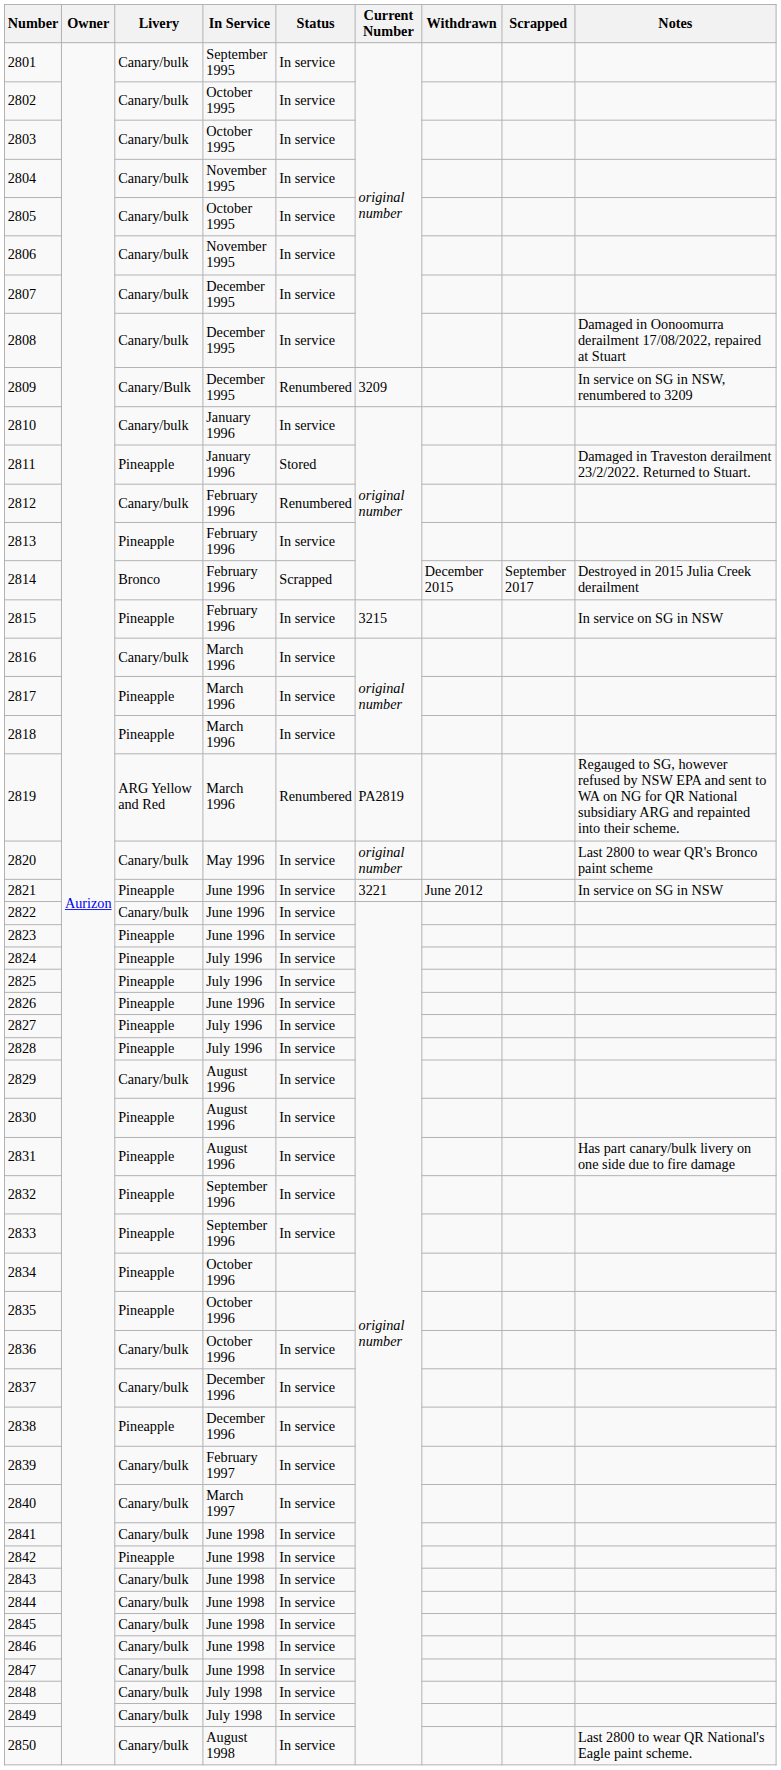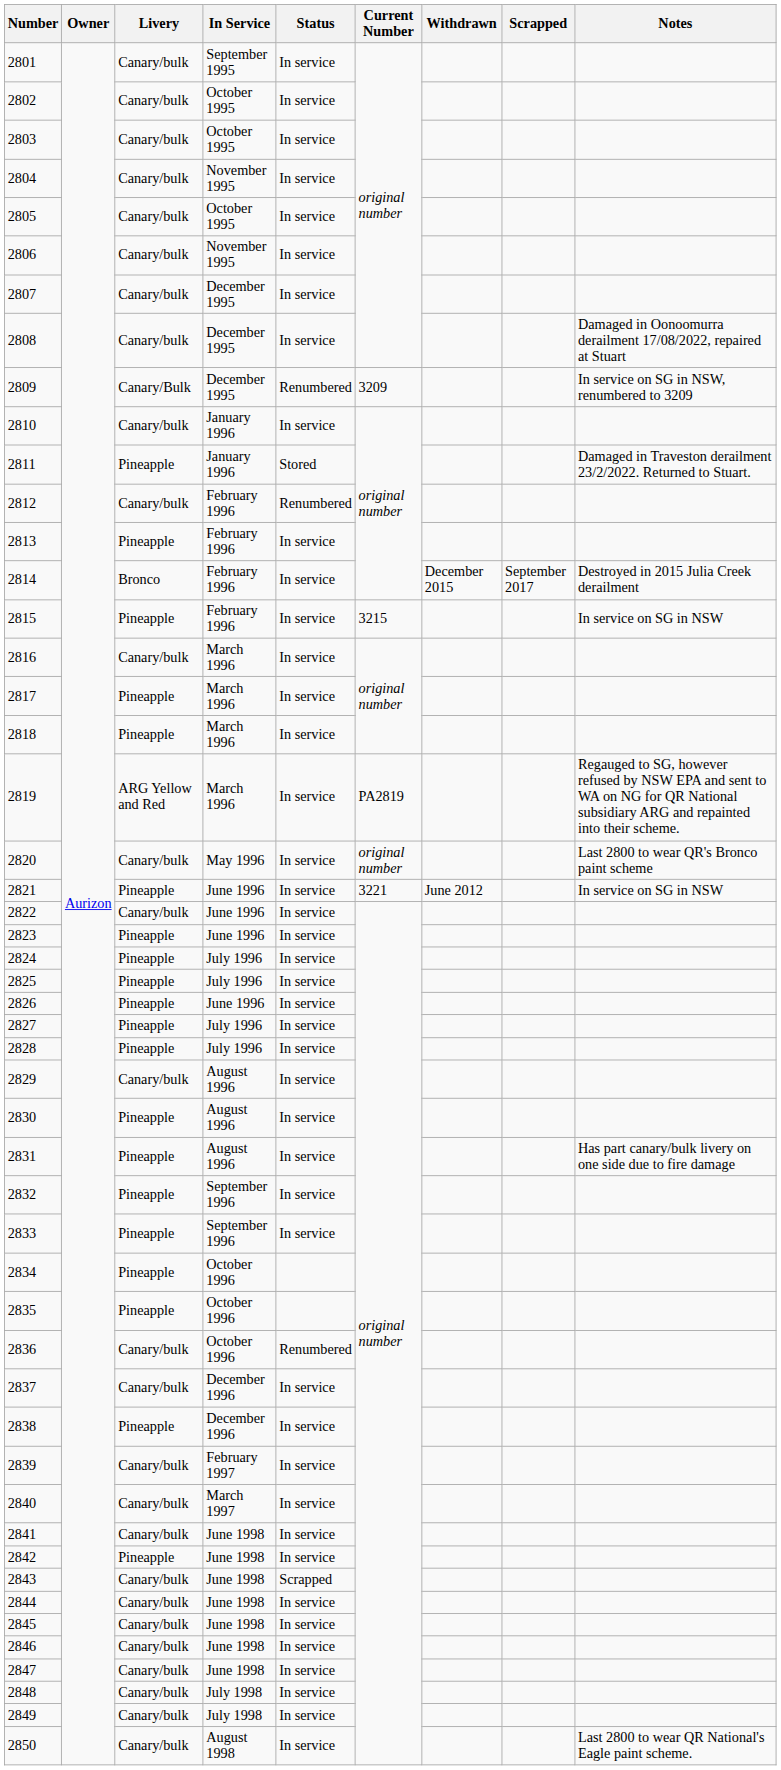2814 | Status: Scrapped -> In service
2819 | Status: Renumbered -> In service
2836 | Status: In service -> Renumbered
2843 | Status: In service -> Scrapped
